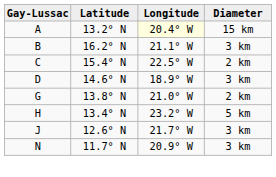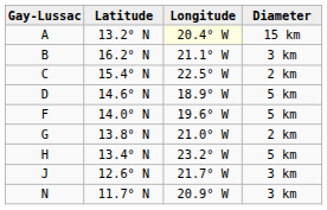D | Diameter: 3 km -> 5 km
+ row: F | 14.0° N | 19.6° W | 5 km
